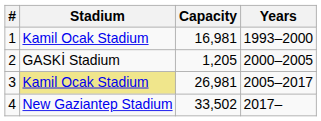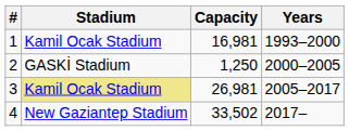2 | Capacity: 1,205 -> 1,250
